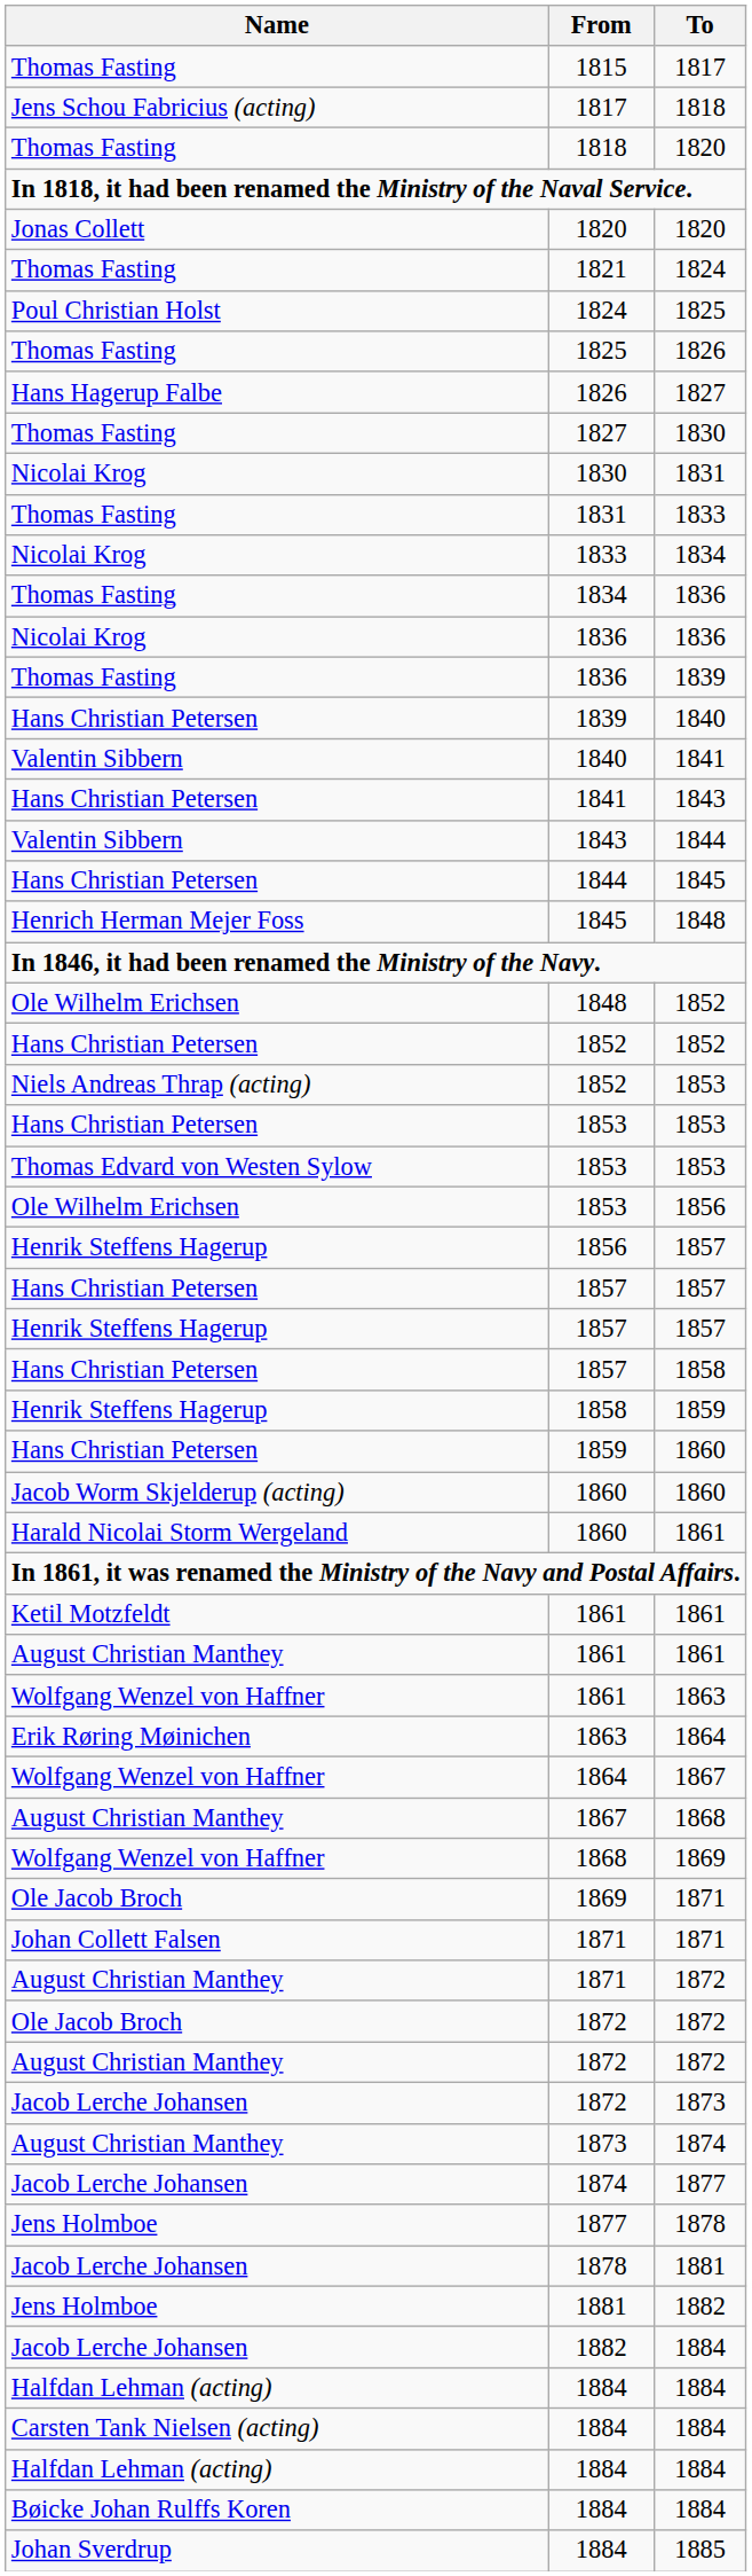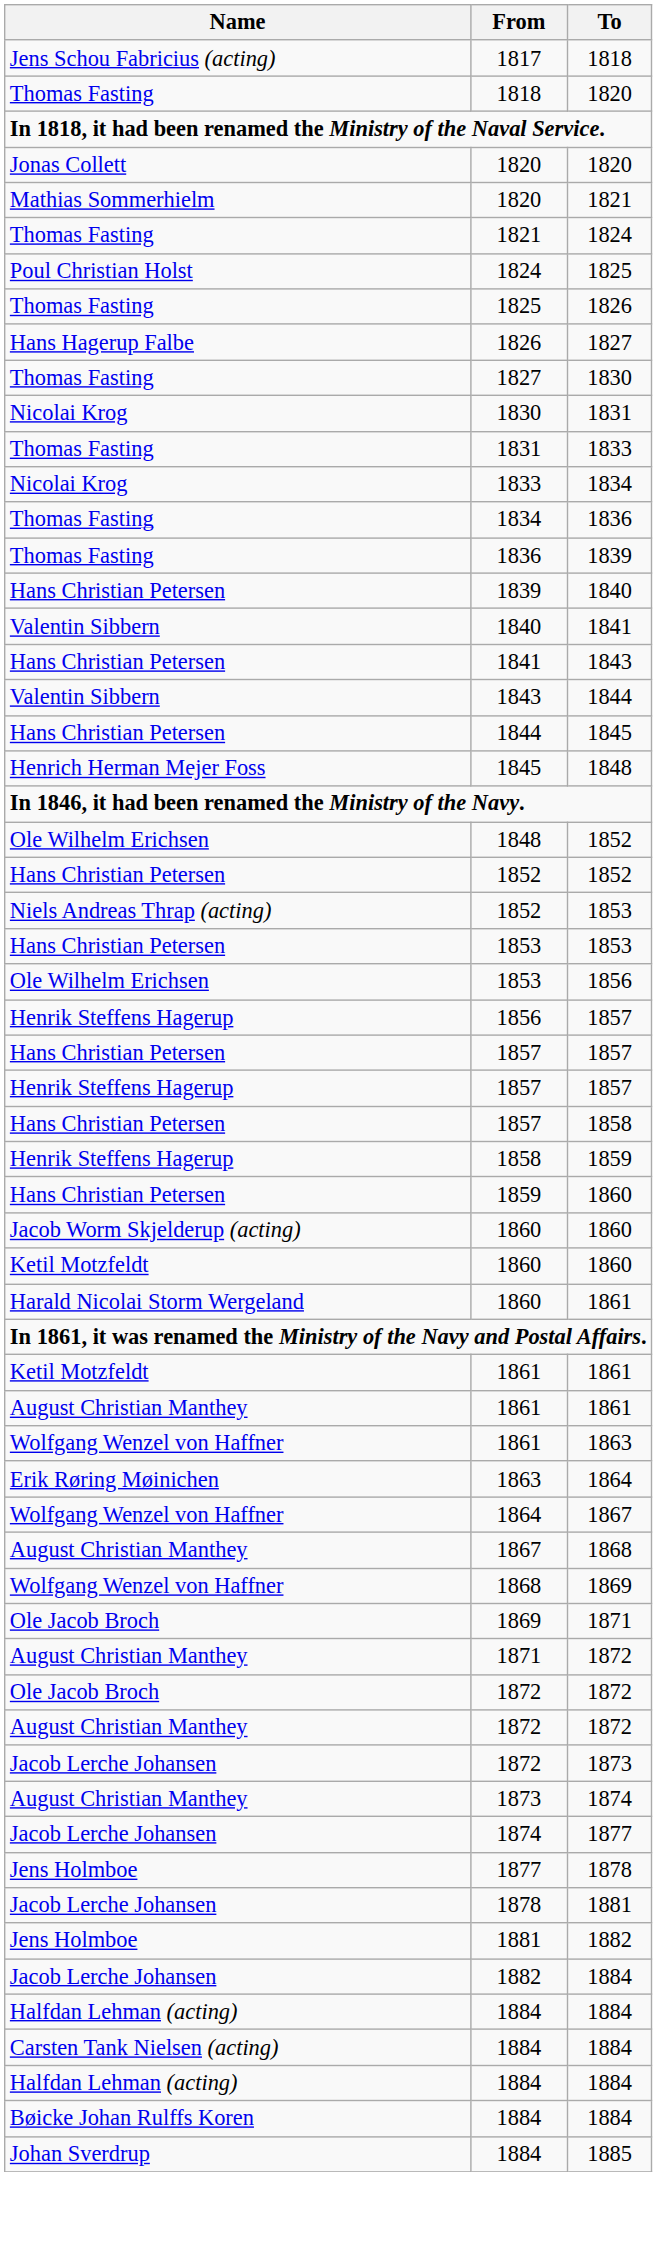- row: Thomas Fasting | 1815 | 1817
+ row: Mathias Sommerhielm | 1820 | 1821
- row: Nicolai Krog | 1836 | 1836
- row: Thomas Edvard von Westen Sylow | 1853 | 1853
+ row: Ketil Motzfeldt | 1860 | 1860
- row: Johan Collett Falsen | 1871 | 1871
